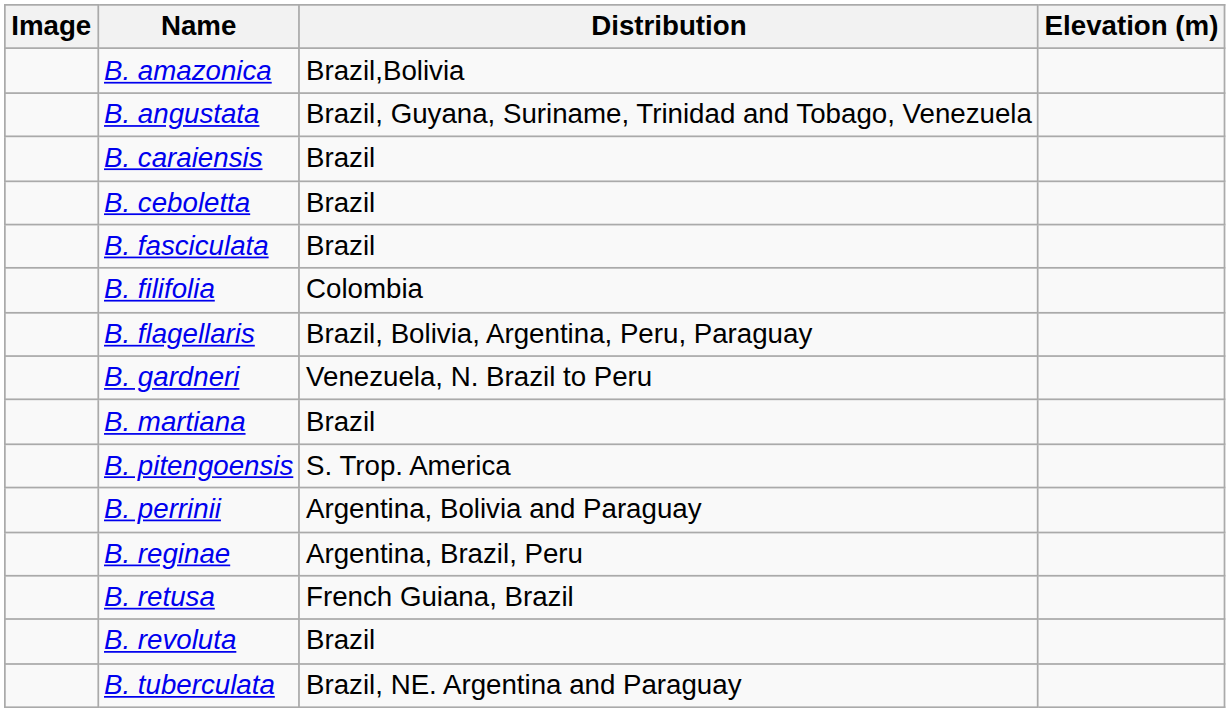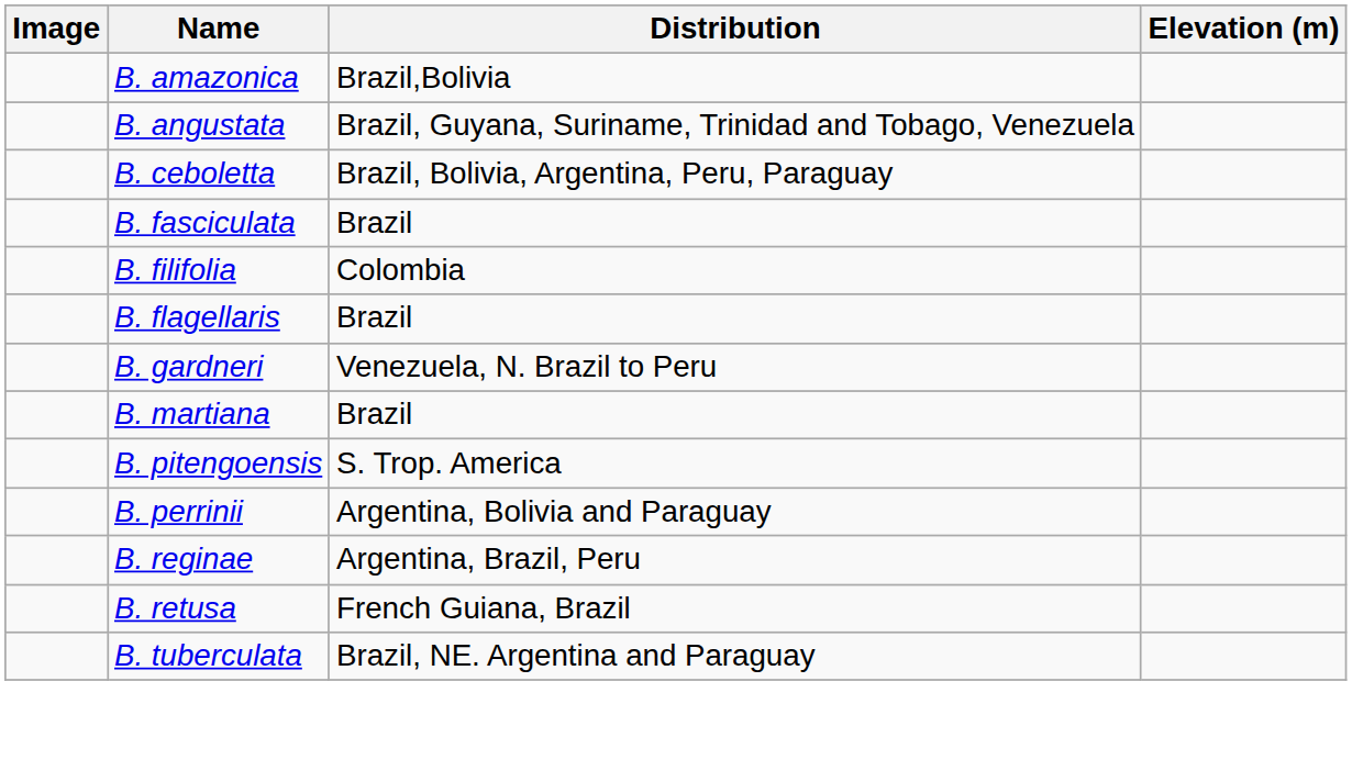- row: B. caraiensis | Brazil
B. ceboletta | Distribution: Brazil -> Brazil, Bolivia, Argentina, Peru, Paraguay
B. flagellaris | Distribution: Brazil, Bolivia, Argentina, Peru, Paraguay -> Brazil
- row: B. revoluta | Brazil
